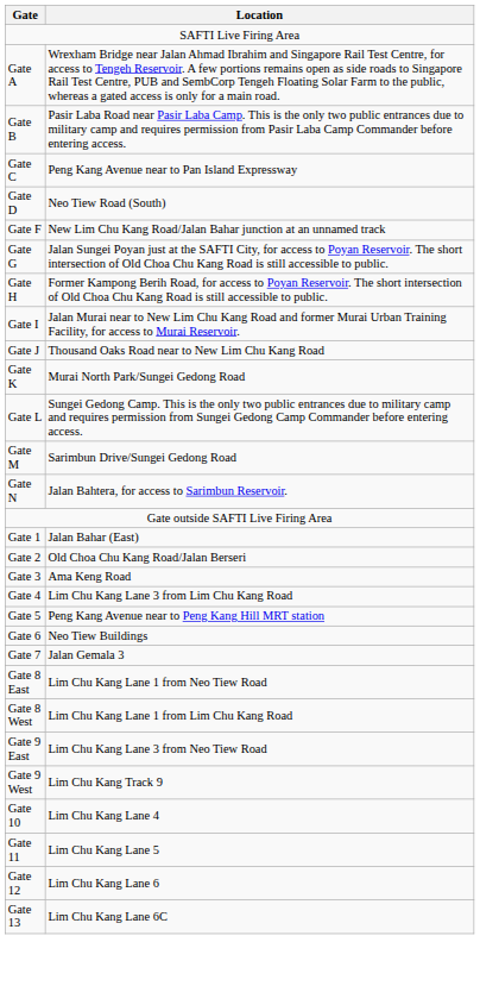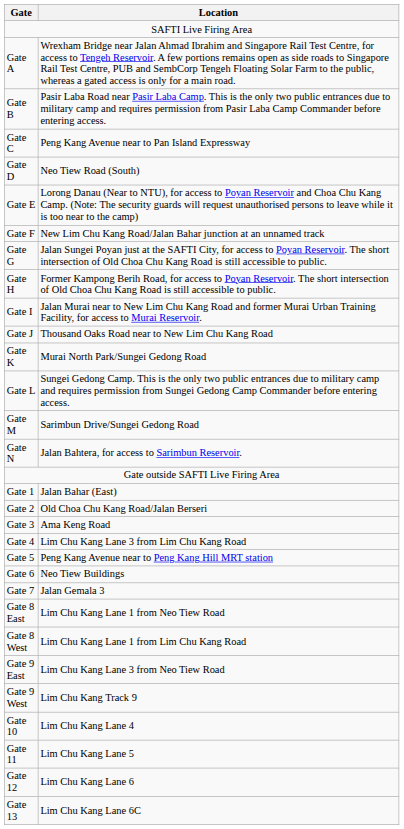+ row: Gate E | Lorong Danau (Near to NTU), for access to Poyan Reservoir and Choa Chu Kang Camp. (Note: The security guards will request unauthorised persons to leave while it is too near to the camp)
